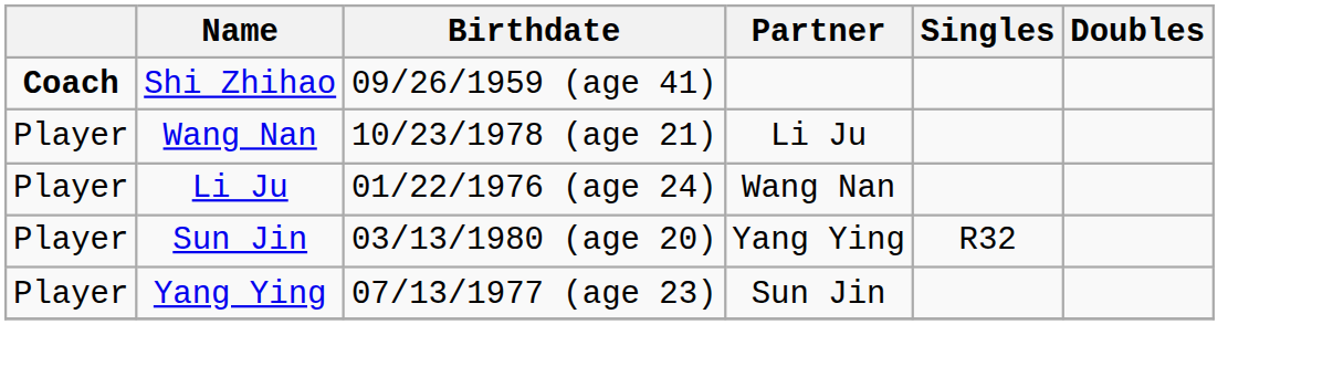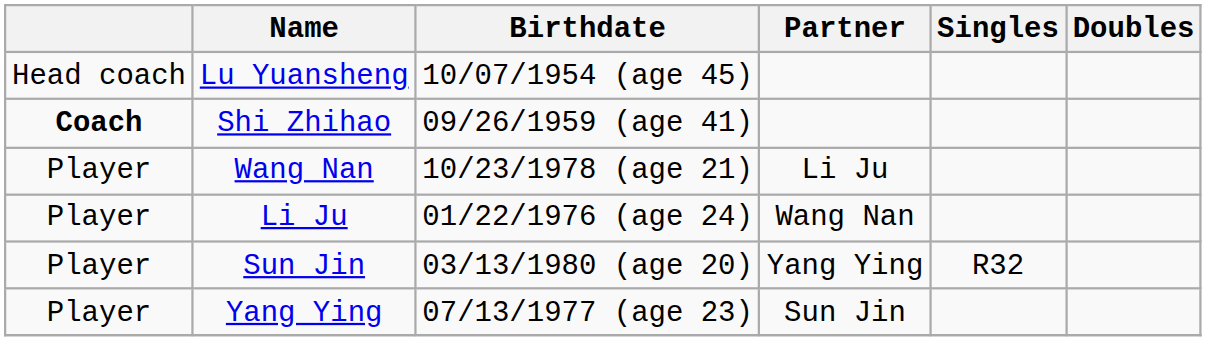+ row: Head coach | Lu Yuansheng | 10/07/1954 (age 45)
